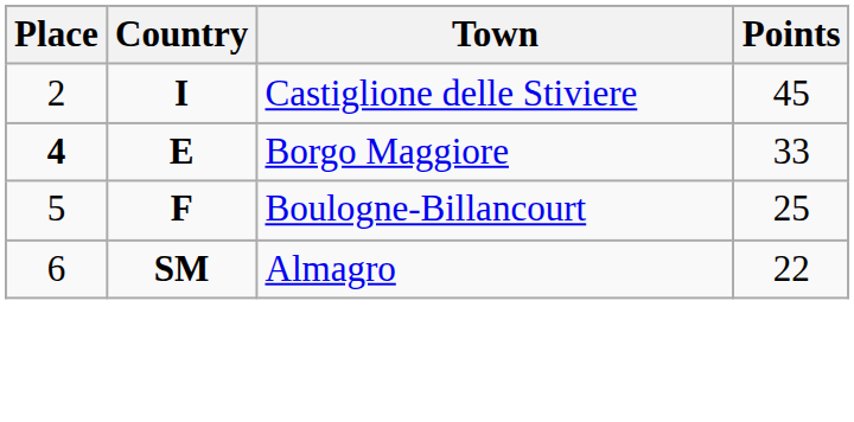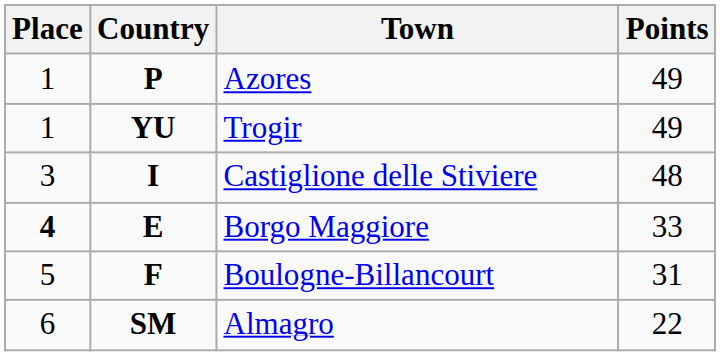+ row: 1 | P | Azores | 49
+ row: 1 | YU | Trogir | 49
Castiglione delle Stiviere | Place: 2 -> 3
Castiglione delle Stiviere | Points: 45 -> 48
Boulogne-Billancourt | Points: 25 -> 31
